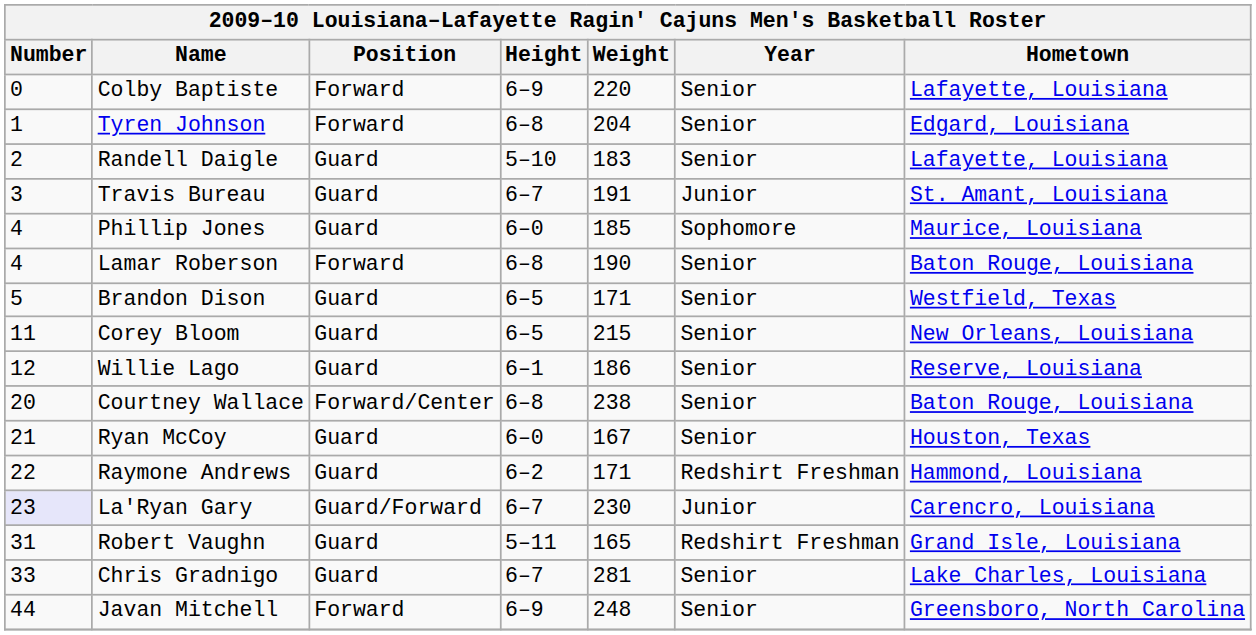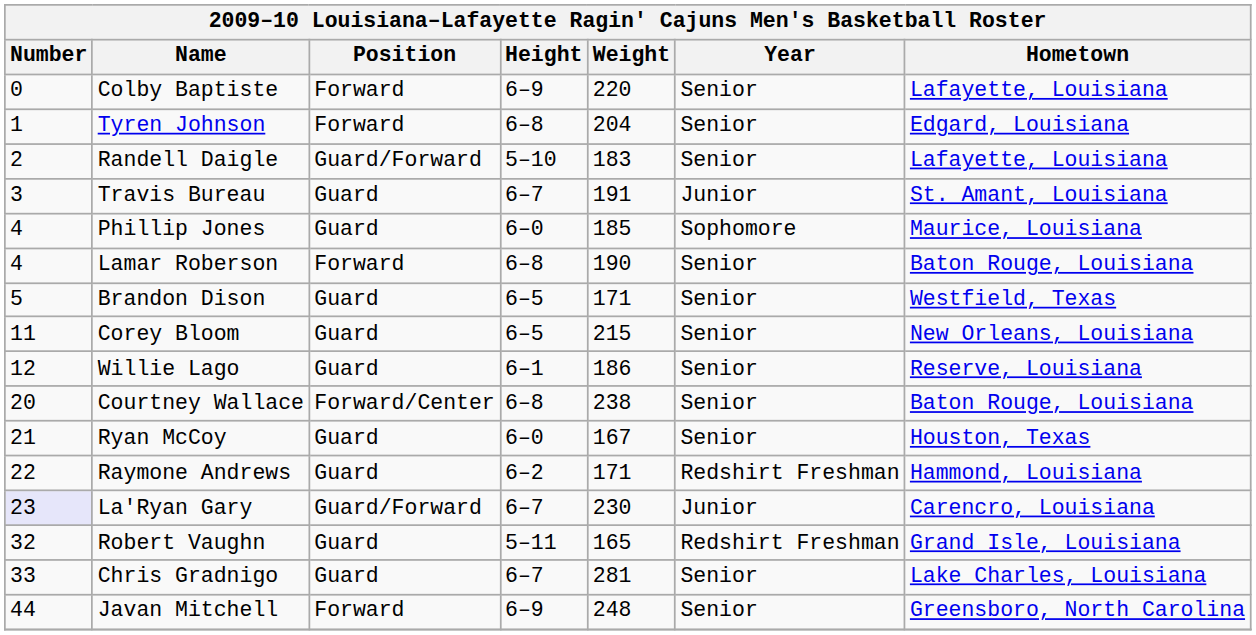Randell Daigle | Position: Guard -> Guard/Forward
Robert Vaughn | Number: 31 -> 32
